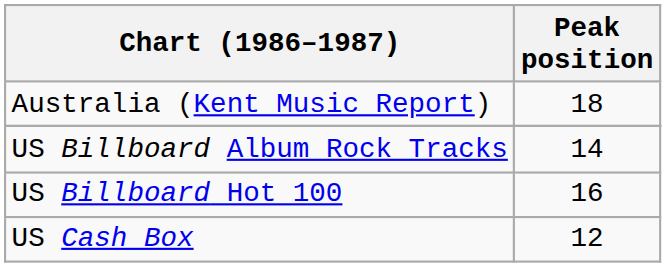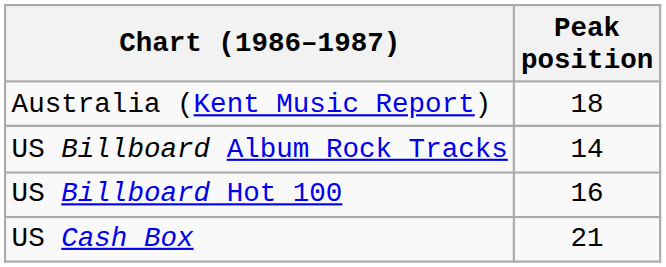US Cash Box | Peak position: 12 -> 21
